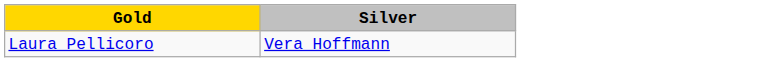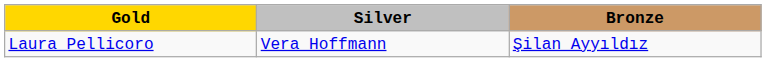+ column: Bronze | Şilan Ayyıldız
